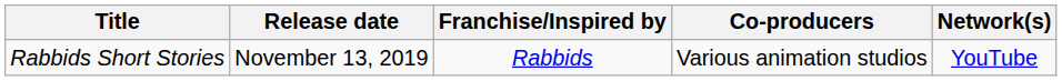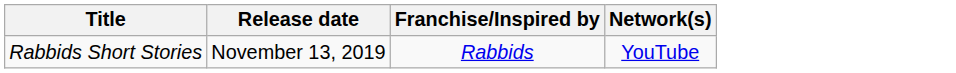- column: Co-producers | Various animation studios
